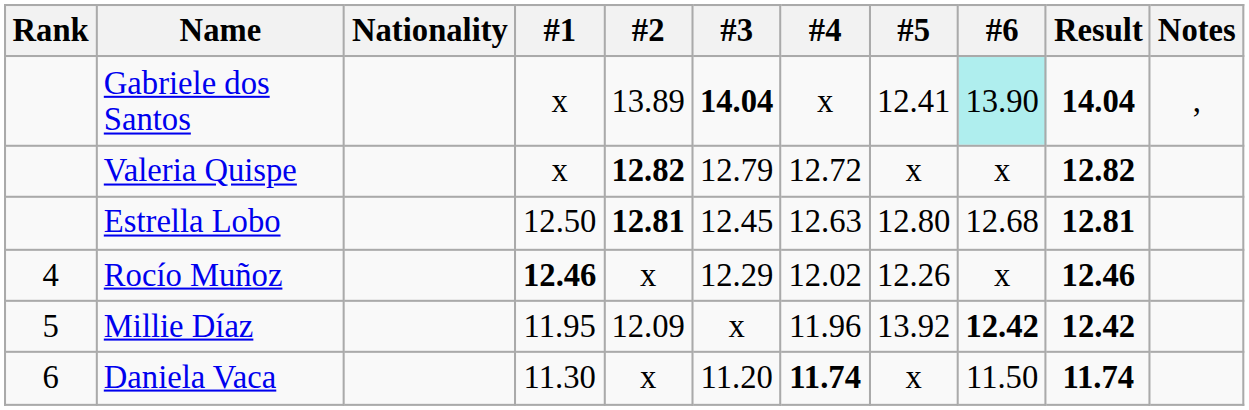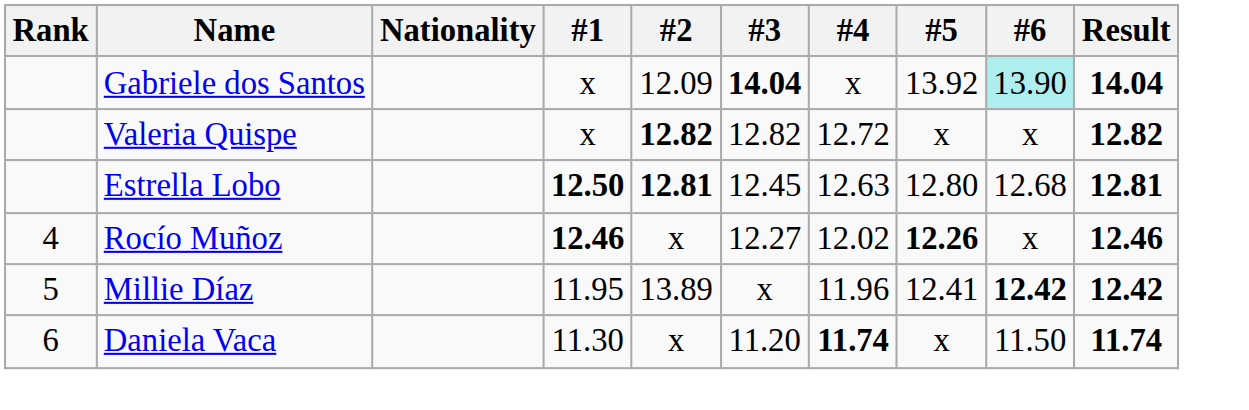- column: Notes | ,
Gabriele dos Santos | #2: 13.89 -> 12.09
Gabriele dos Santos | #5: 12.41 -> 13.92
Valeria Quispe | #3: 12.79 -> 12.82
Estrella Lobo | #1: normal -> bold
Rocío Muñoz | #3: 12.29 -> 12.27
Rocío Muñoz | #5: normal -> bold
Millie Díaz | #2: 12.09 -> 13.89
Millie Díaz | #5: 13.92 -> 12.41
